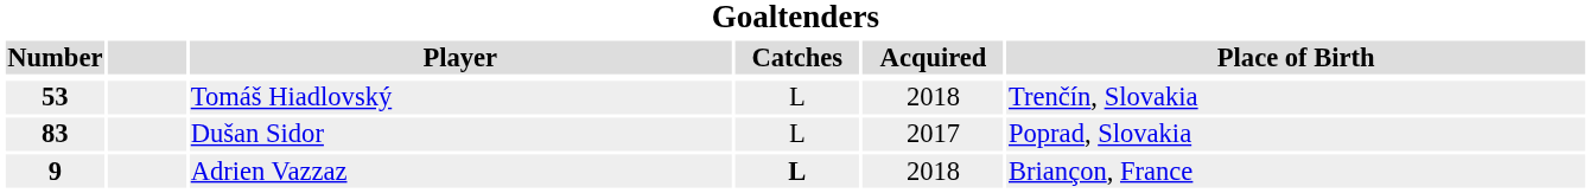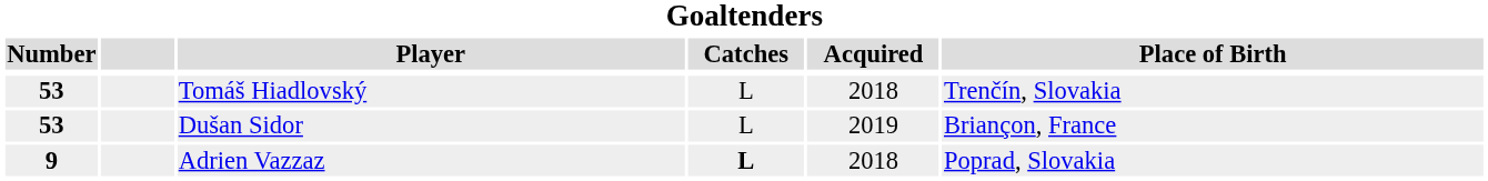Dušan Sidor | Number: 83 -> 53
Dušan Sidor | Acquired: 2017 -> 2019
Dušan Sidor | Place of Birth: Poprad, Slovakia -> Briançon, France
Adrien Vazzaz | Place of Birth: Briançon, France -> Poprad, Slovakia
